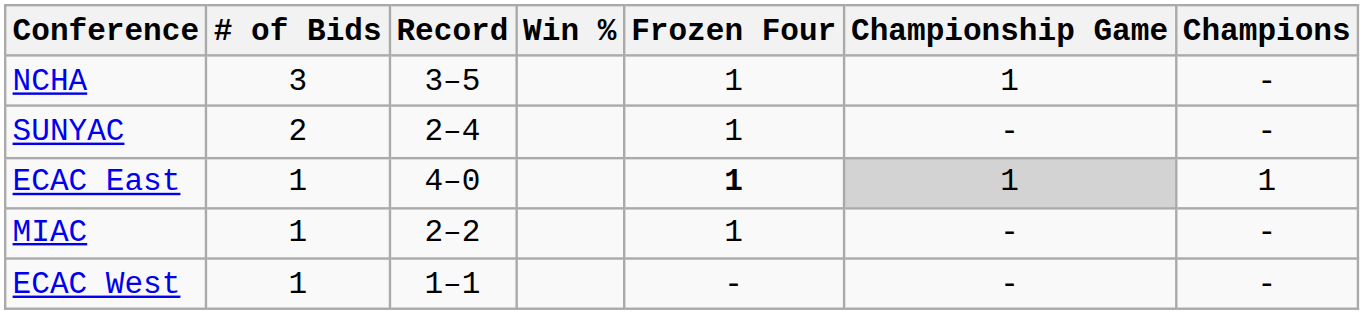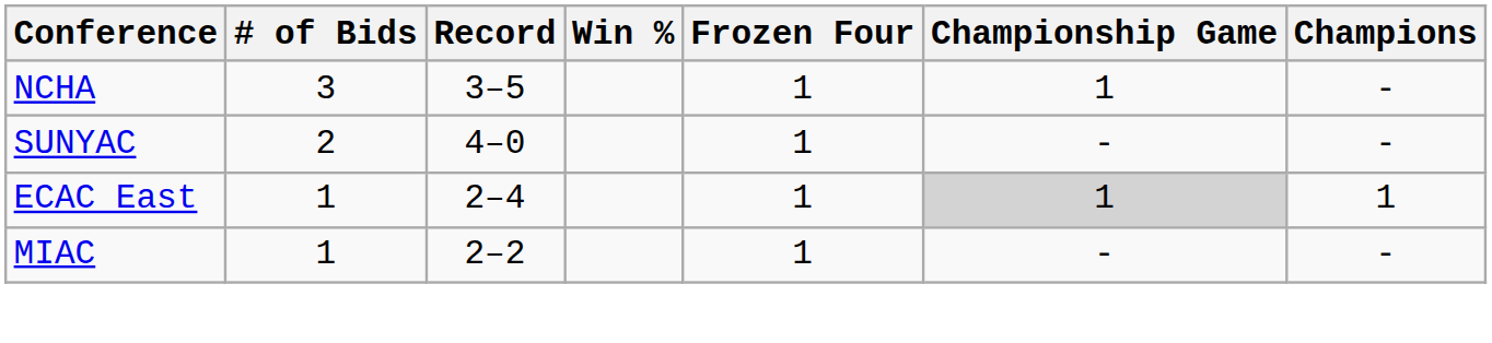SUNYAC | Record: 2–4 -> 4–0
ECAC East | Record: 4–0 -> 2–4
ECAC East | Frozen Four: bold -> normal
- row: ECAC West | 1 | 1–1 | - | - | -
